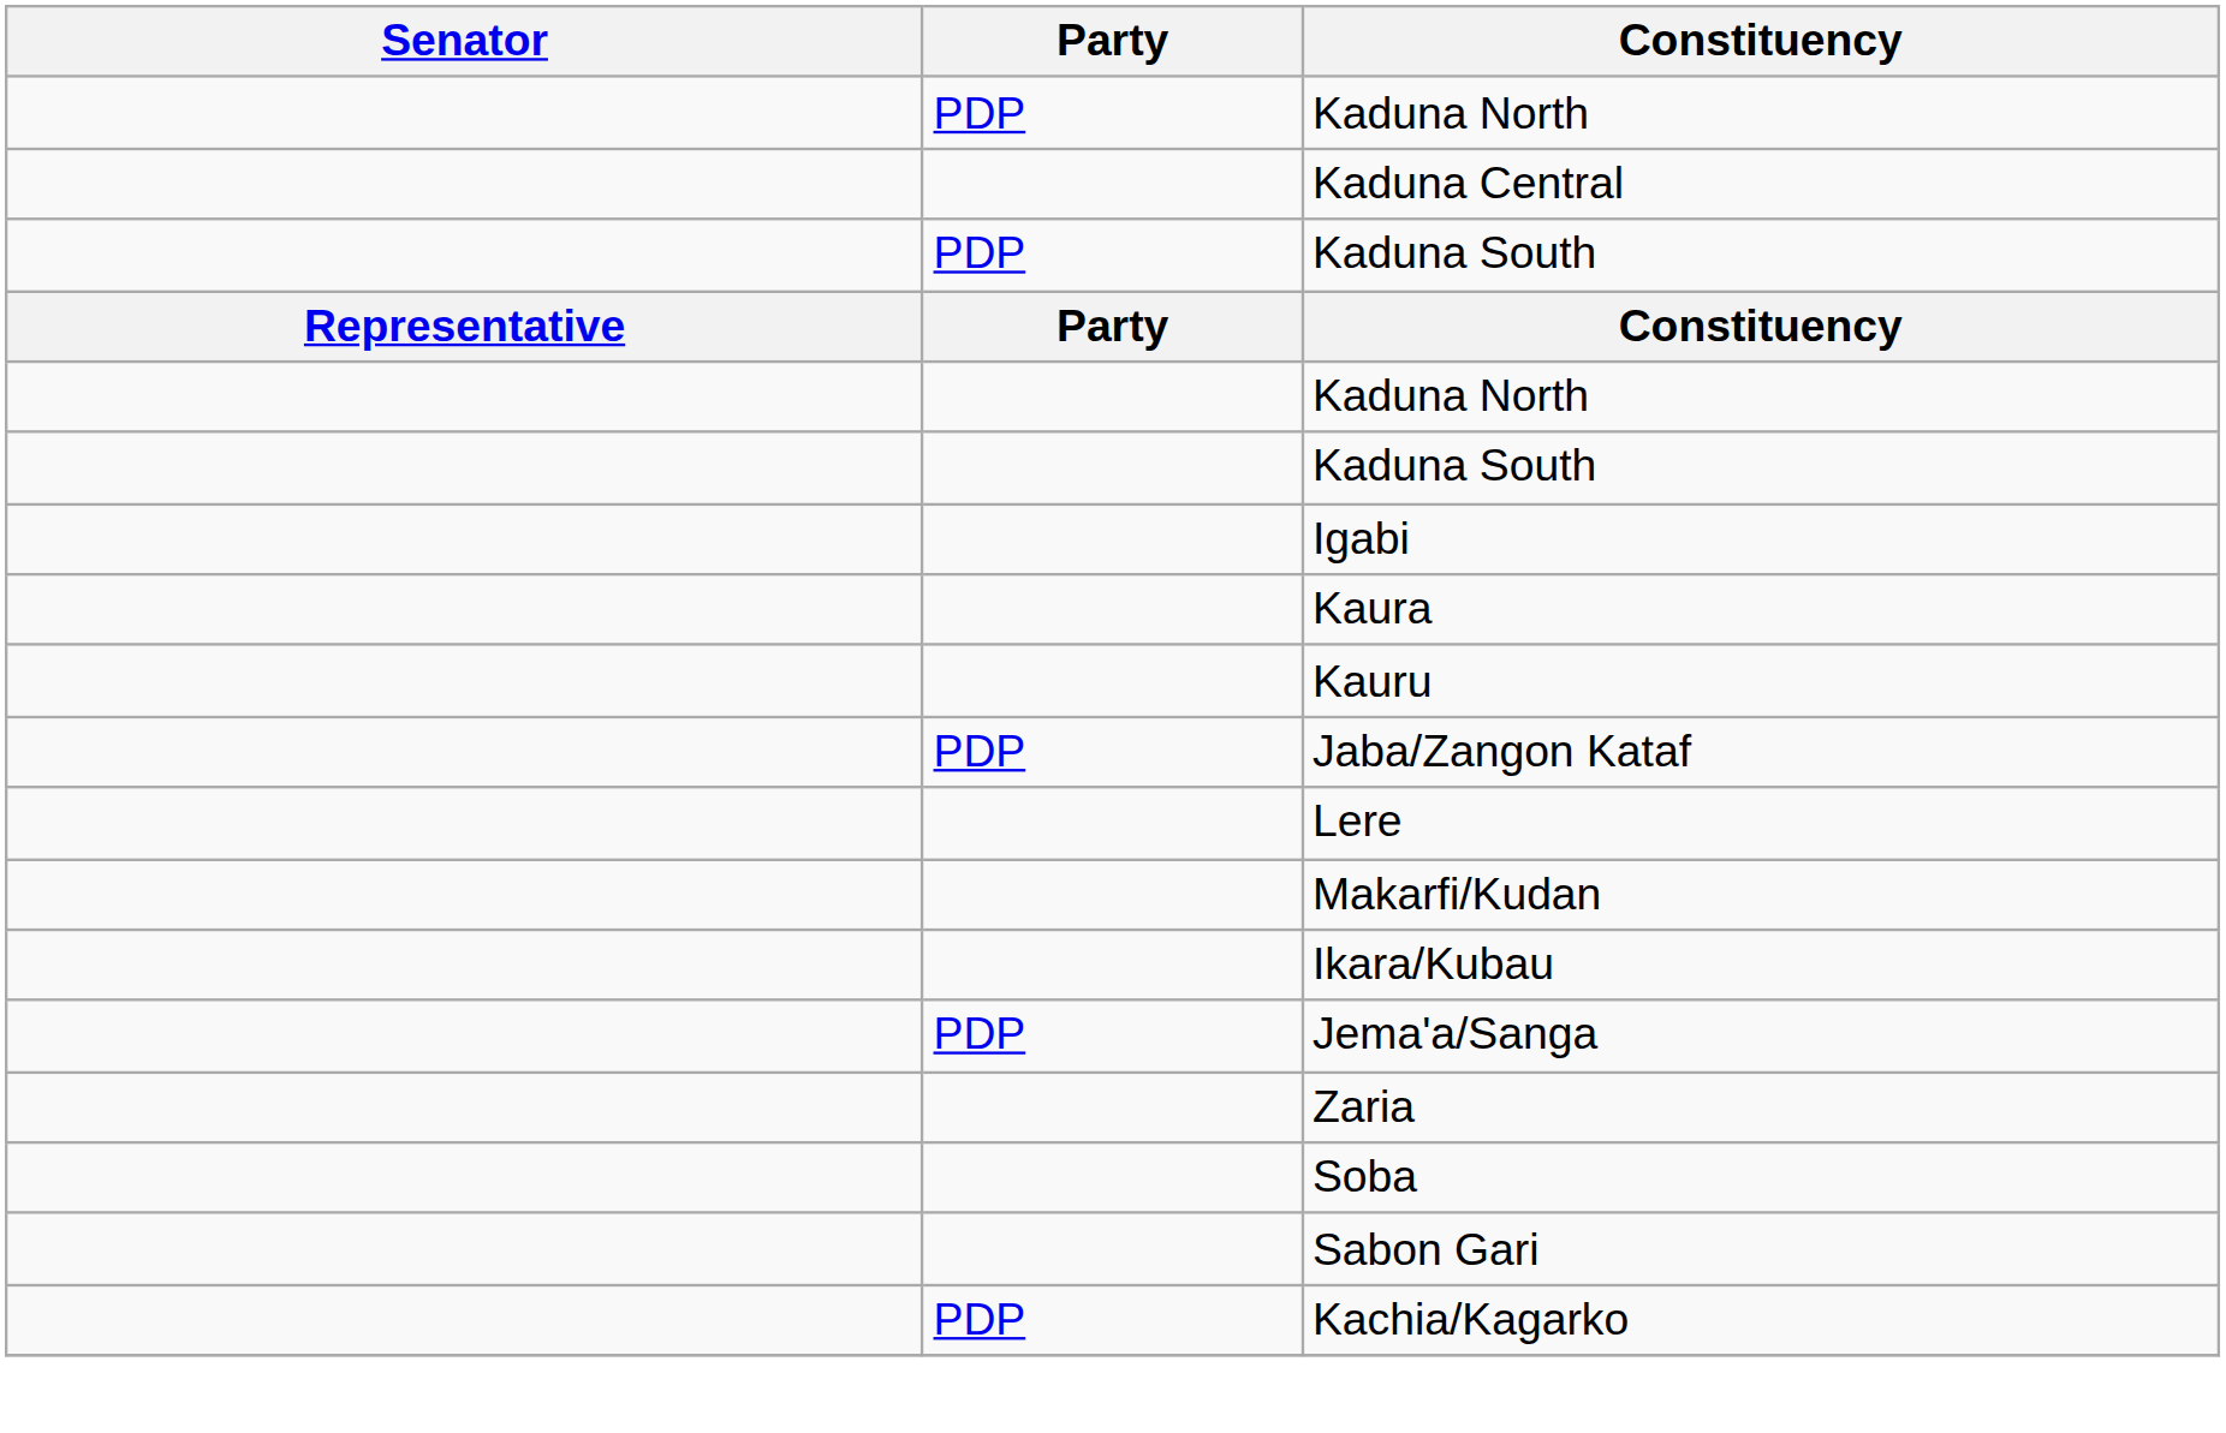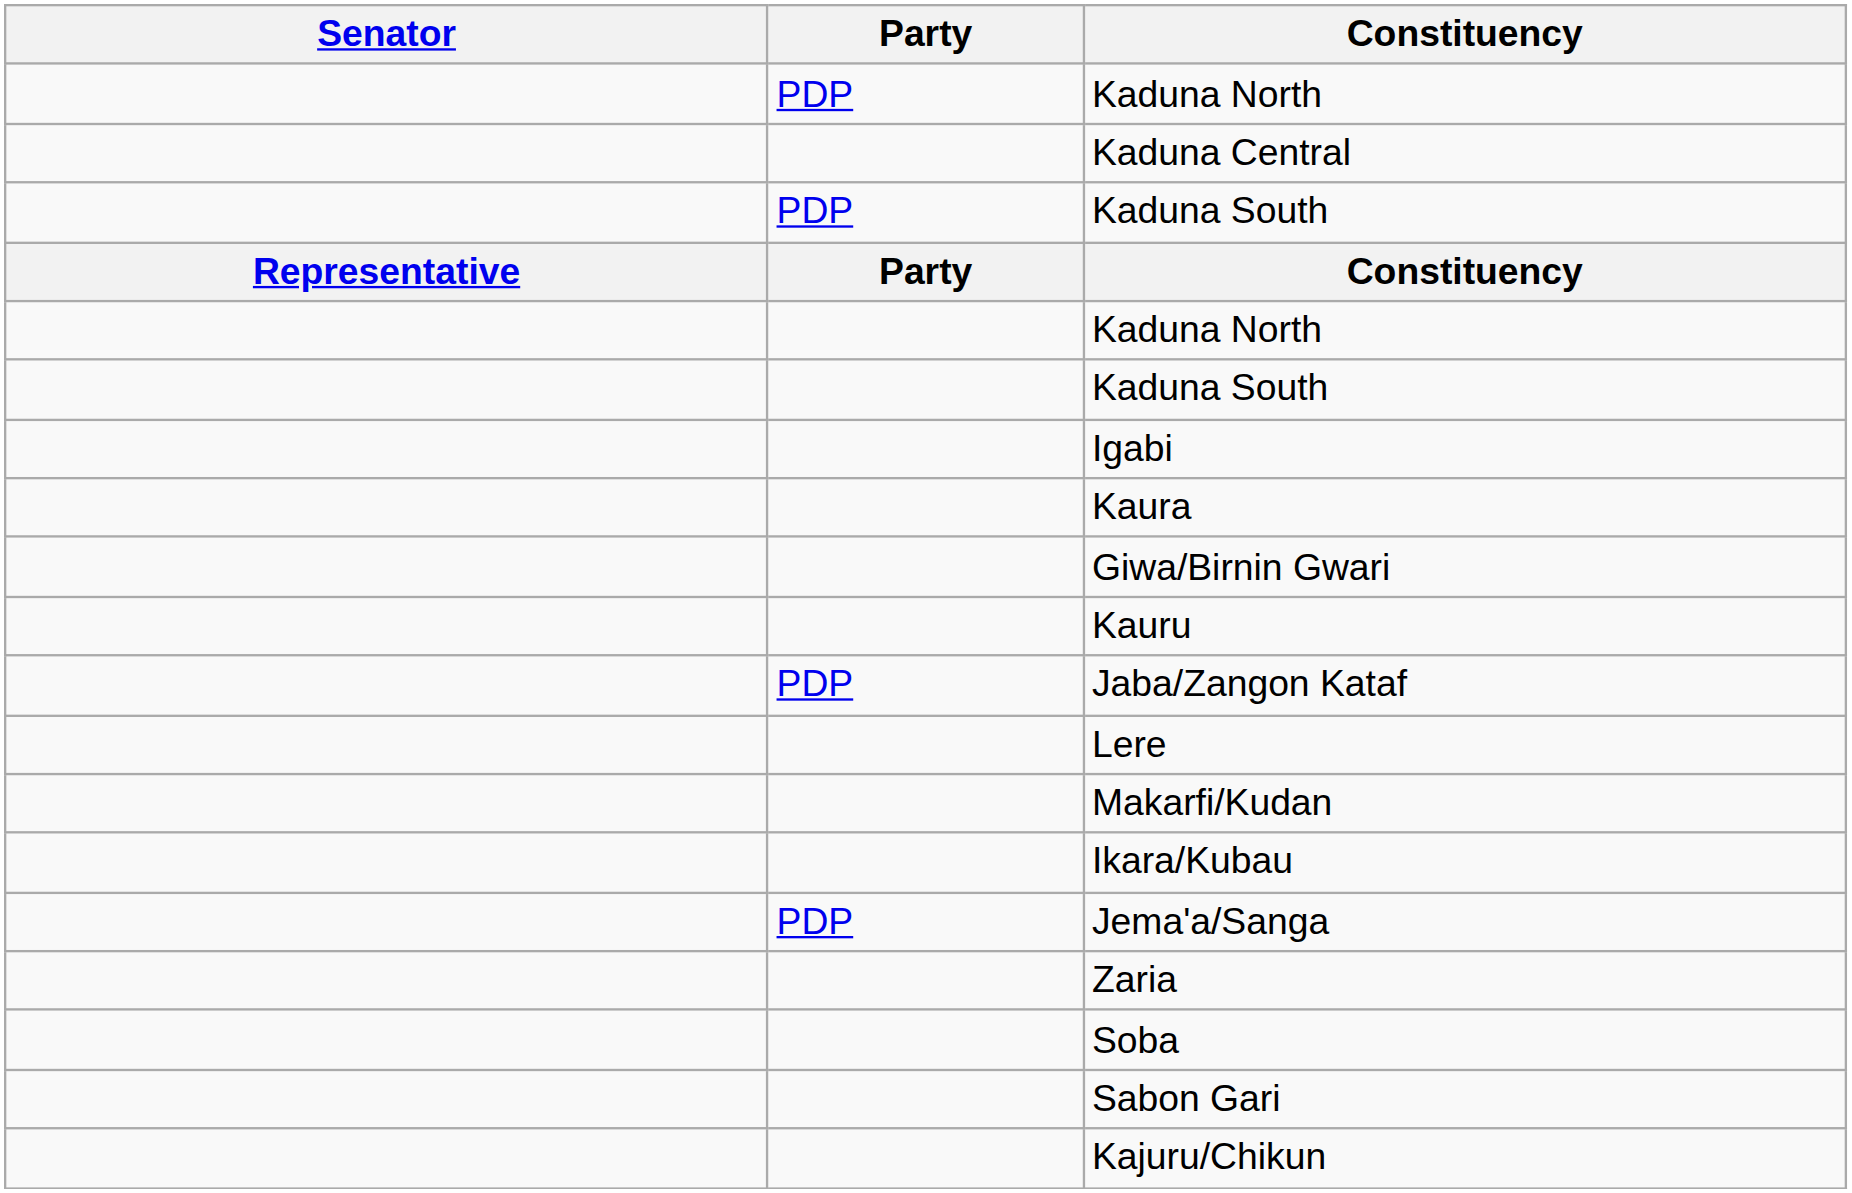+ row: Giwa/Birnin Gwari
- row: PDP | Kachia/Kagarko
+ row: Kajuru/Chikun
